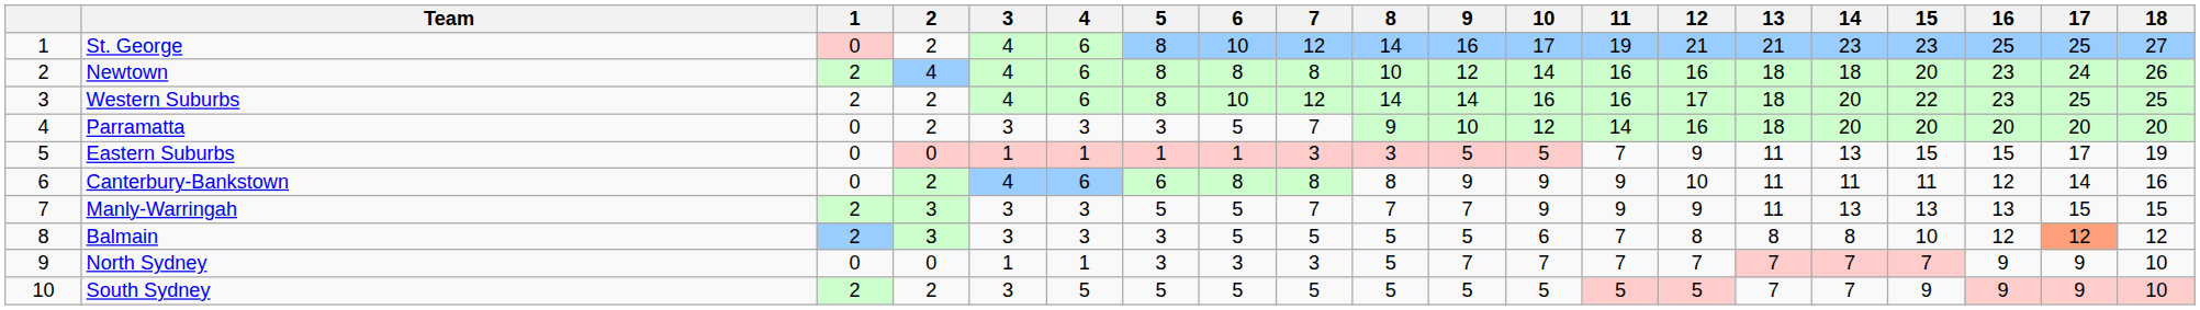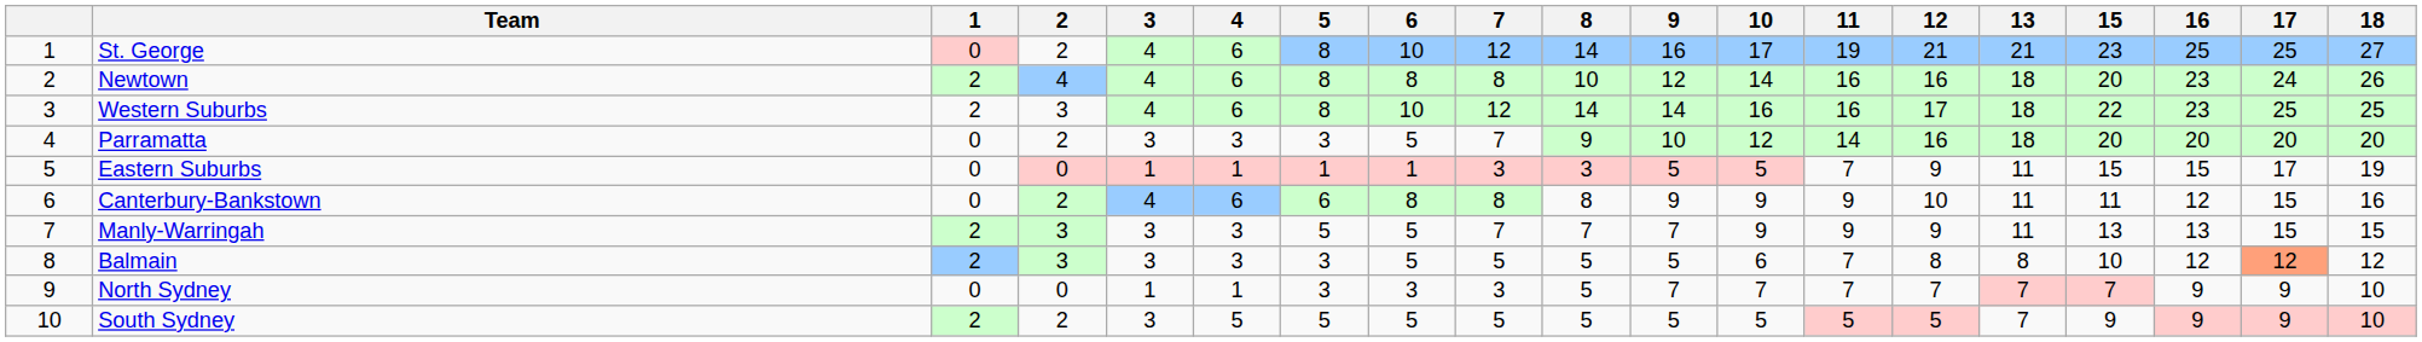- column: 14 | 23 | 18 | 20 | 20 | 13 | 11 | 13 | 8 | 7 | 7
Western Suburbs | 2: 2 -> 3
Canterbury-Bankstown | 17: 14 -> 15
